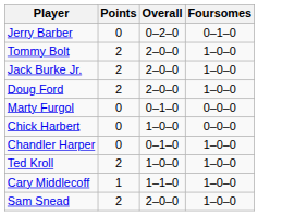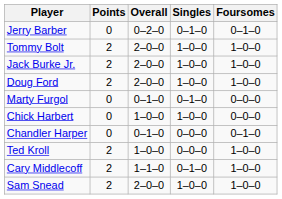+ column: Singles | 0–1–0 | 1–0–0 | 1–0–0 | 1–0–0 | 0–1–0 | 1–0–0 | 0–0–0 | 0–0–0 | 0–1–0 | 1–0–0
Chandler Harper | Foursomes: 1–0–0 -> 0–1–0
Cary Middlecoff | Points: 1 -> 2
